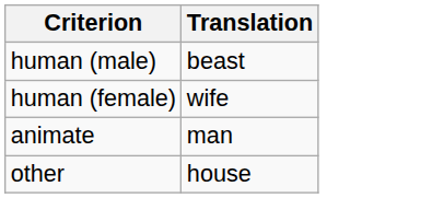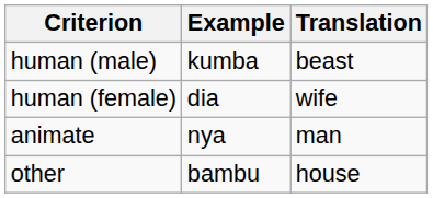+ column: Example | kumba | dia | nya | bambu
